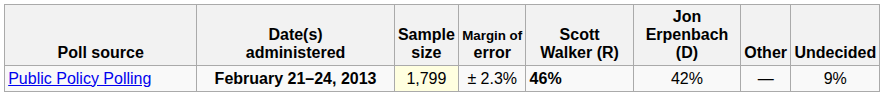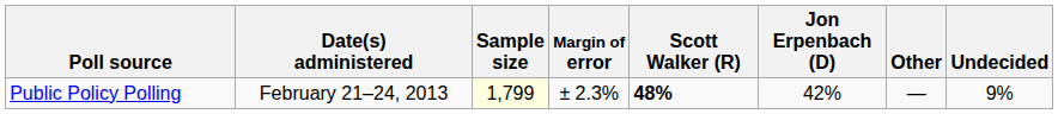Public Policy Polling | Date(s) administered: bold -> normal
Public Policy Polling | Scott Walker (R): 46% -> 48%
